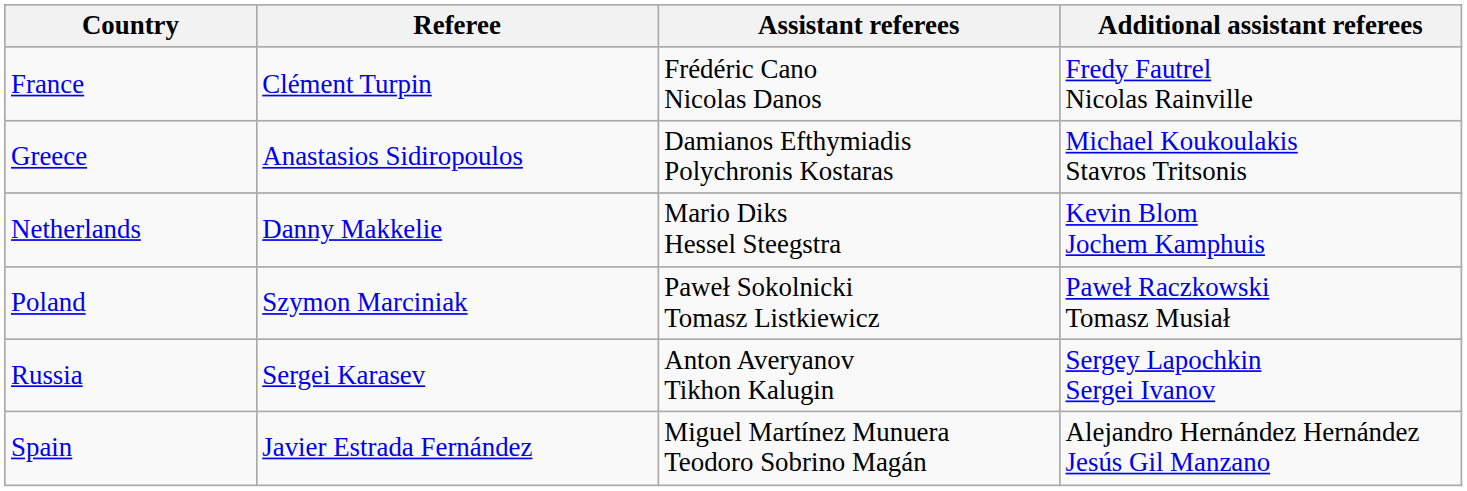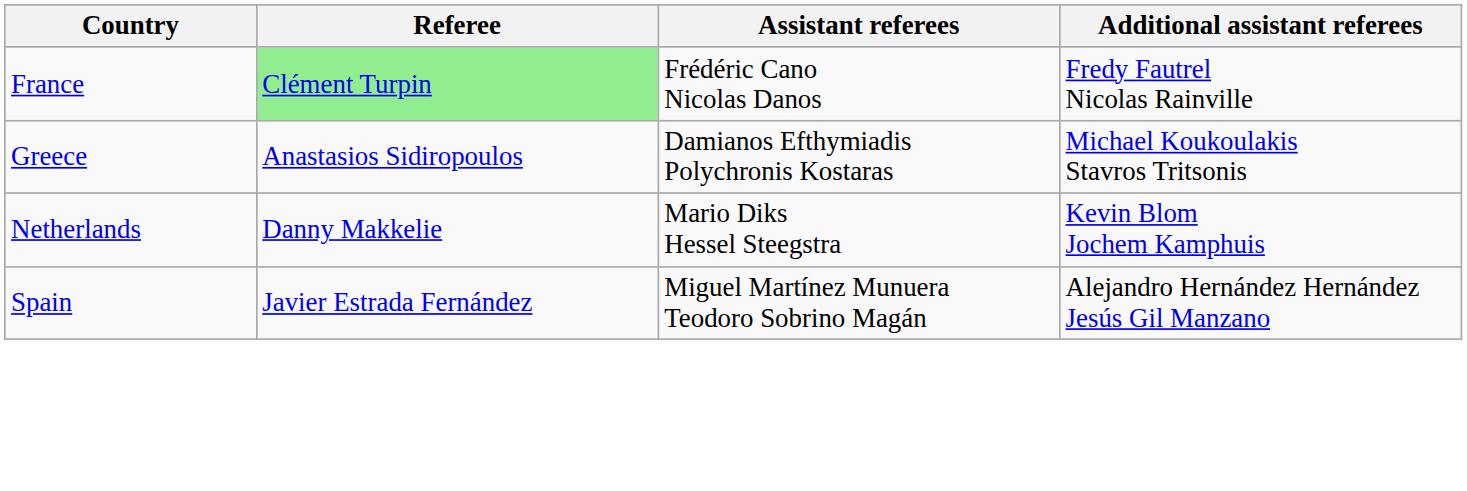France | Referee: no background -> lightgreen background
- row: Poland | Szymon Marciniak | Paweł Sokolnicki Tomasz Listkiewicz | Paweł Raczkowski Tomasz Musiał
- row: Russia | Sergei Karasev | Anton Averyanov Tikhon Kalugin | Sergey Lapochkin Sergei Ivanov
